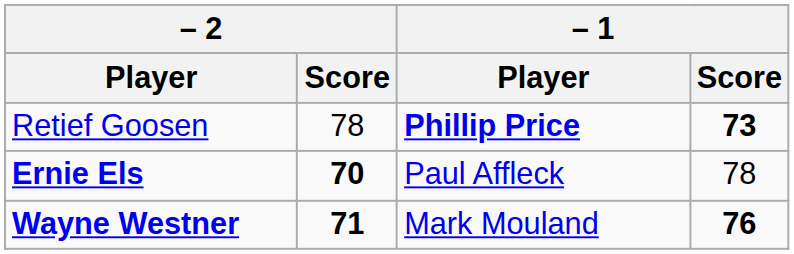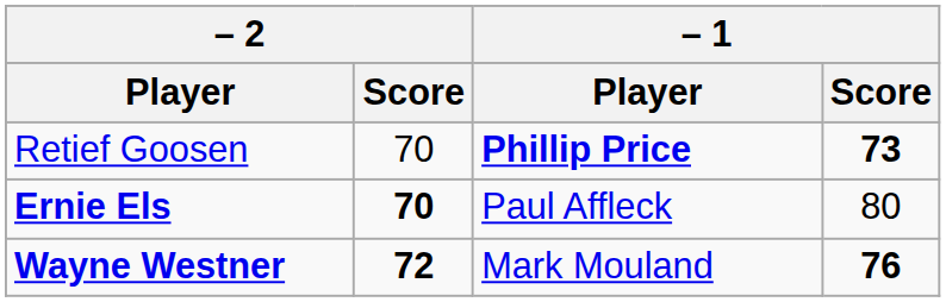Retief Goosen | – 2 / Score: 78 -> 70
Ernie Els | – 1 / Score: 78 -> 80
Wayne Westner | – 2 / Score: 71 -> 72
